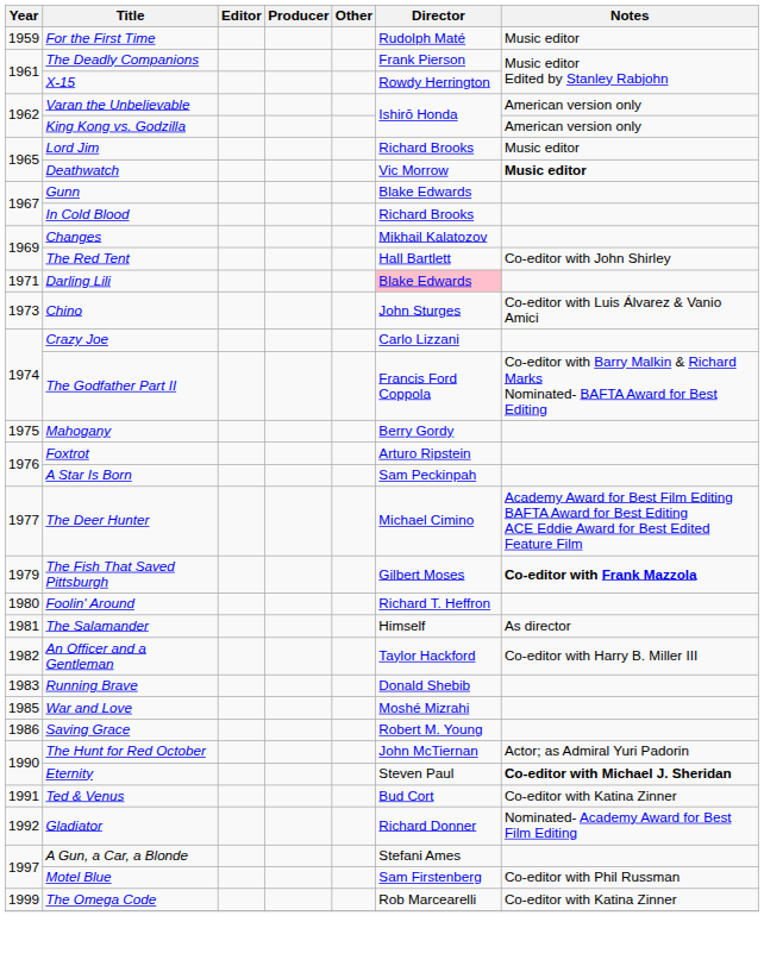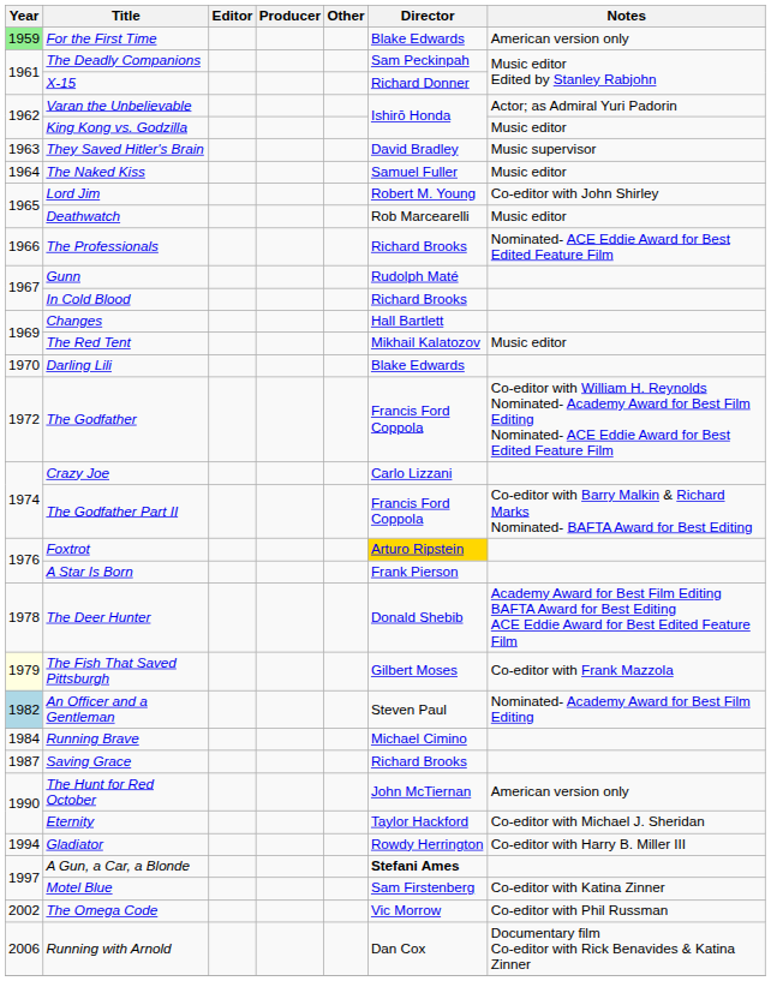For the First Time | Year: no background -> lightgreen background
For the First Time | Director: Rudolph Maté -> Blake Edwards
For the First Time | Notes: Music editor -> American version only
The Deadly Companions | Director: Frank Pierson -> Sam Peckinpah
X-15 | Director: Rowdy Herrington -> Richard Donner
Varan the Unbelievable | Notes: American version only -> Actor; as Admiral Yuri Padorin
King Kong vs. Godzilla | Notes: American version only -> Music editor
+ row: 1963 | They Saved Hitler's Brain | David Bradley | Music supervisor
+ row: 1964 | The Naked Kiss | Samuel Fuller | Music editor
Lord Jim | Director: Richard Brooks -> Robert M. Young
Lord Jim | Notes: Music editor -> Co-editor with John Shirley
Deathwatch | Director: Vic Morrow -> Rob Marcearelli
Deathwatch | Notes: bold -> normal
+ row: 1966 | The Professionals | Richard Brooks | Nominated- ACE Eddie Award for Best Edited Feature Film
Gunn | Director: Blake Edwards -> Rudolph Maté
Changes | Director: Mikhail Kalatozov -> Hall Bartlett
The Red Tent | Director: Hall Bartlett -> Mikhail Kalatozov
The Red Tent | Notes: Co-editor with John Shirley -> Music editor
Darling Lili | Year: 1971 -> 1970
Darling Lili | Director: pink background -> no background
+ row: 1972 | The Godfather | Francis Ford Coppola | Co-editor with William H. Reynolds Nominated- Academy Award for Best Film Editing Nominated- ACE Eddie Award for Best Edited Feature Film
- row: 1973 | Chino | John Sturges | Co-editor with Luis Álvarez & Vanio Amici
- row: 1975 | Mahogany | Berry Gordy
Foxtrot | Director: no background -> gold background
A Star Is Born | Director: Sam Peckinpah -> Frank Pierson
The Deer Hunter | Year: 1977 -> 1978
The Deer Hunter | Director: Michael Cimino -> Donald Shebib
The Fish That Saved Pittsburgh | Year: no background -> lightyellow background
The Fish That Saved Pittsburgh | Notes: bold -> normal
- row: 1980 | Foolin' Around | Richard T. Heffron
- row: 1981 | The Salamander | Himself | As director
An Officer and a Gentleman | Year: no background -> lightblue background
An Officer and a Gentleman | Director: Taylor Hackford -> Steven Paul
An Officer and a Gentleman | Notes: Co-editor with Harry B. Miller III -> Nominated- Academy Award for Best Film Editing
Running Brave | Year: 1983 -> 1984
Running Brave | Director: Donald Shebib -> Michael Cimino
- row: 1985 | War and Love | Moshé Mizrahi
Saving Grace | Year: 1986 -> 1987
Saving Grace | Director: Robert M. Young -> Richard Brooks
The Hunt for Red October | Notes: Actor; as Admiral Yuri Padorin -> American version only
Eternity | Director: Steven Paul -> Taylor Hackford
Eternity | Notes: bold -> normal
- row: 1991 | Ted & Venus | Bud Cort | Co-editor with Katina Zinner
Gladiator | Year: 1992 -> 1994
Gladiator | Director: Richard Donner -> Rowdy Herrington
Gladiator | Notes: Nominated- Academy Award for Best Film Editing -> Co-editor with Harry B. Miller III
A Gun, a Car, a Blonde | Director: normal -> bold
Motel Blue | Notes: Co-editor with Phil Russman -> Co-editor with Katina Zinner
The Omega Code | Year: 1999 -> 2002
The Omega Code | Director: Rob Marcearelli -> Vic Morrow
The Omega Code | Notes: Co-editor with Katina Zinner -> Co-editor with Phil Russman
+ row: 2006 | Running with Arnold | Dan Cox | Documentary film Co-editor with Rick Benavides & Katina Zinner
